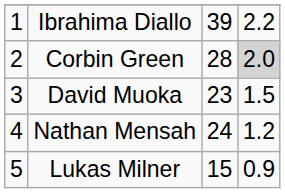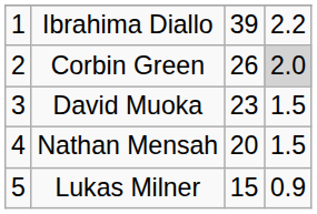Corbin Green | column 3: 28 -> 26
Nathan Mensah | column 3: 24 -> 20
Nathan Mensah | column 4: 1.2 -> 1.5
